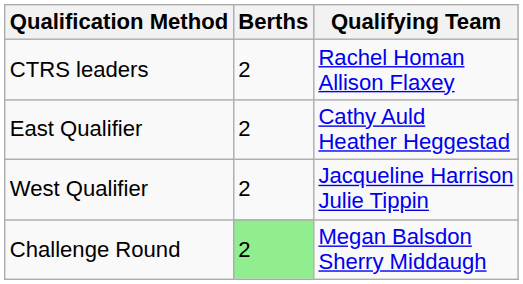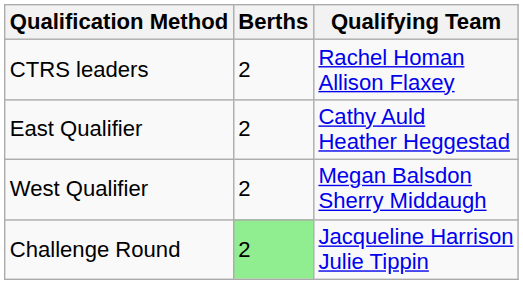West Qualifier | Qualifying Team: Jacqueline Harrison Julie Tippin -> Megan Balsdon Sherry Middaugh
Challenge Round | Qualifying Team: Megan Balsdon Sherry Middaugh -> Jacqueline Harrison Julie Tippin
